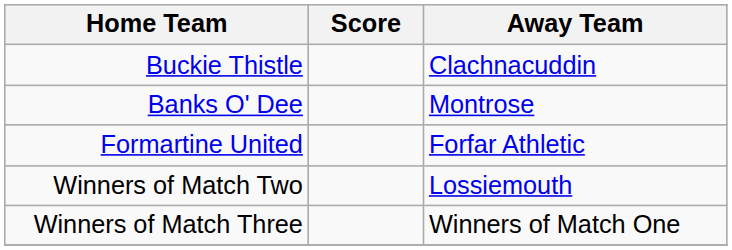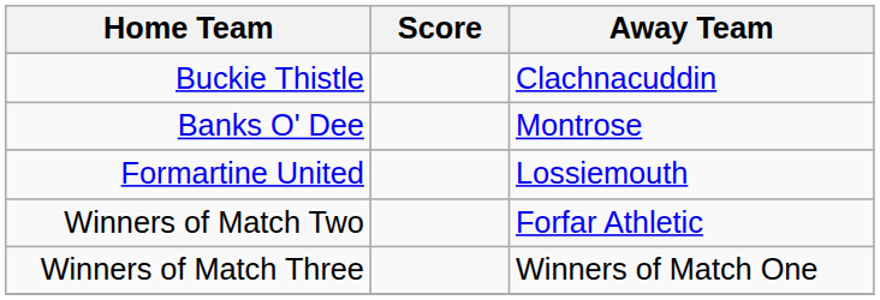Formartine United | Away Team: Forfar Athletic -> Lossiemouth
Winners of Match Two | Away Team: Lossiemouth -> Forfar Athletic
